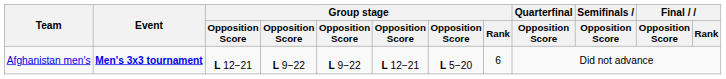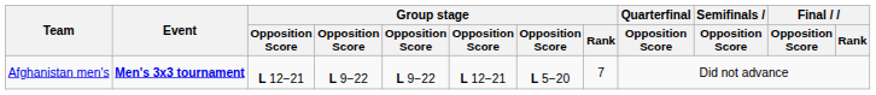Afghanistan men's | Group stage / Rank: 6 -> 7
